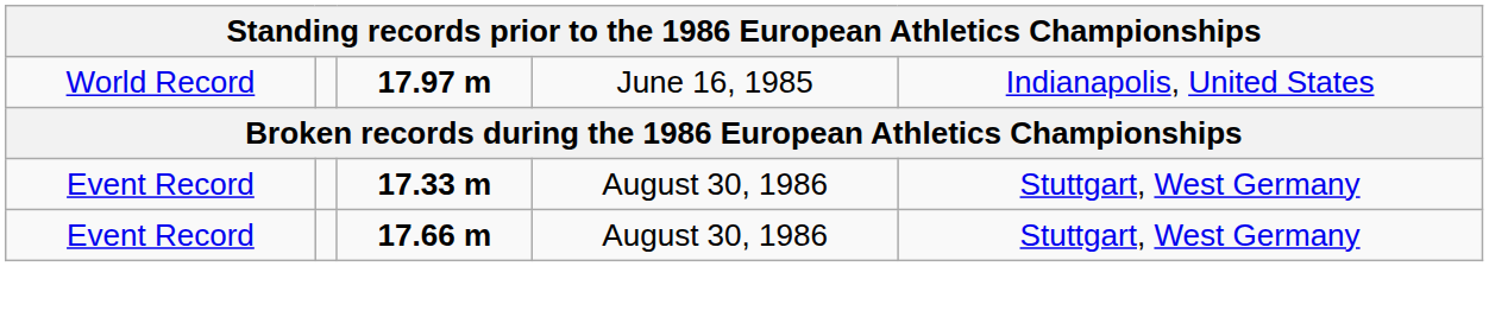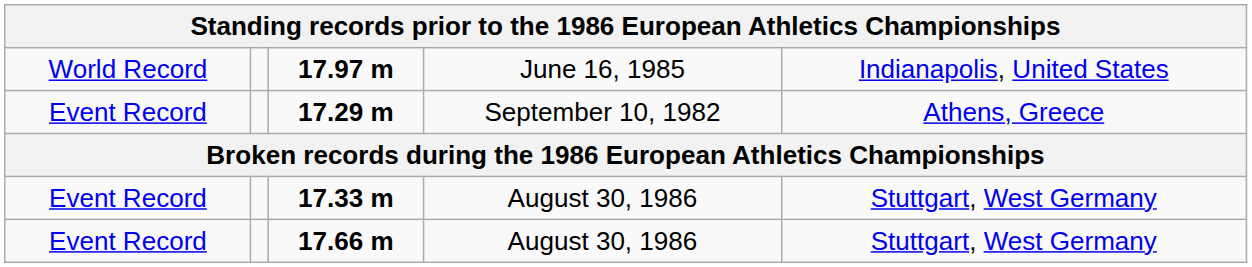+ row: Event Record | 17.29 m | September 10, 1982 | Athens, Greece
